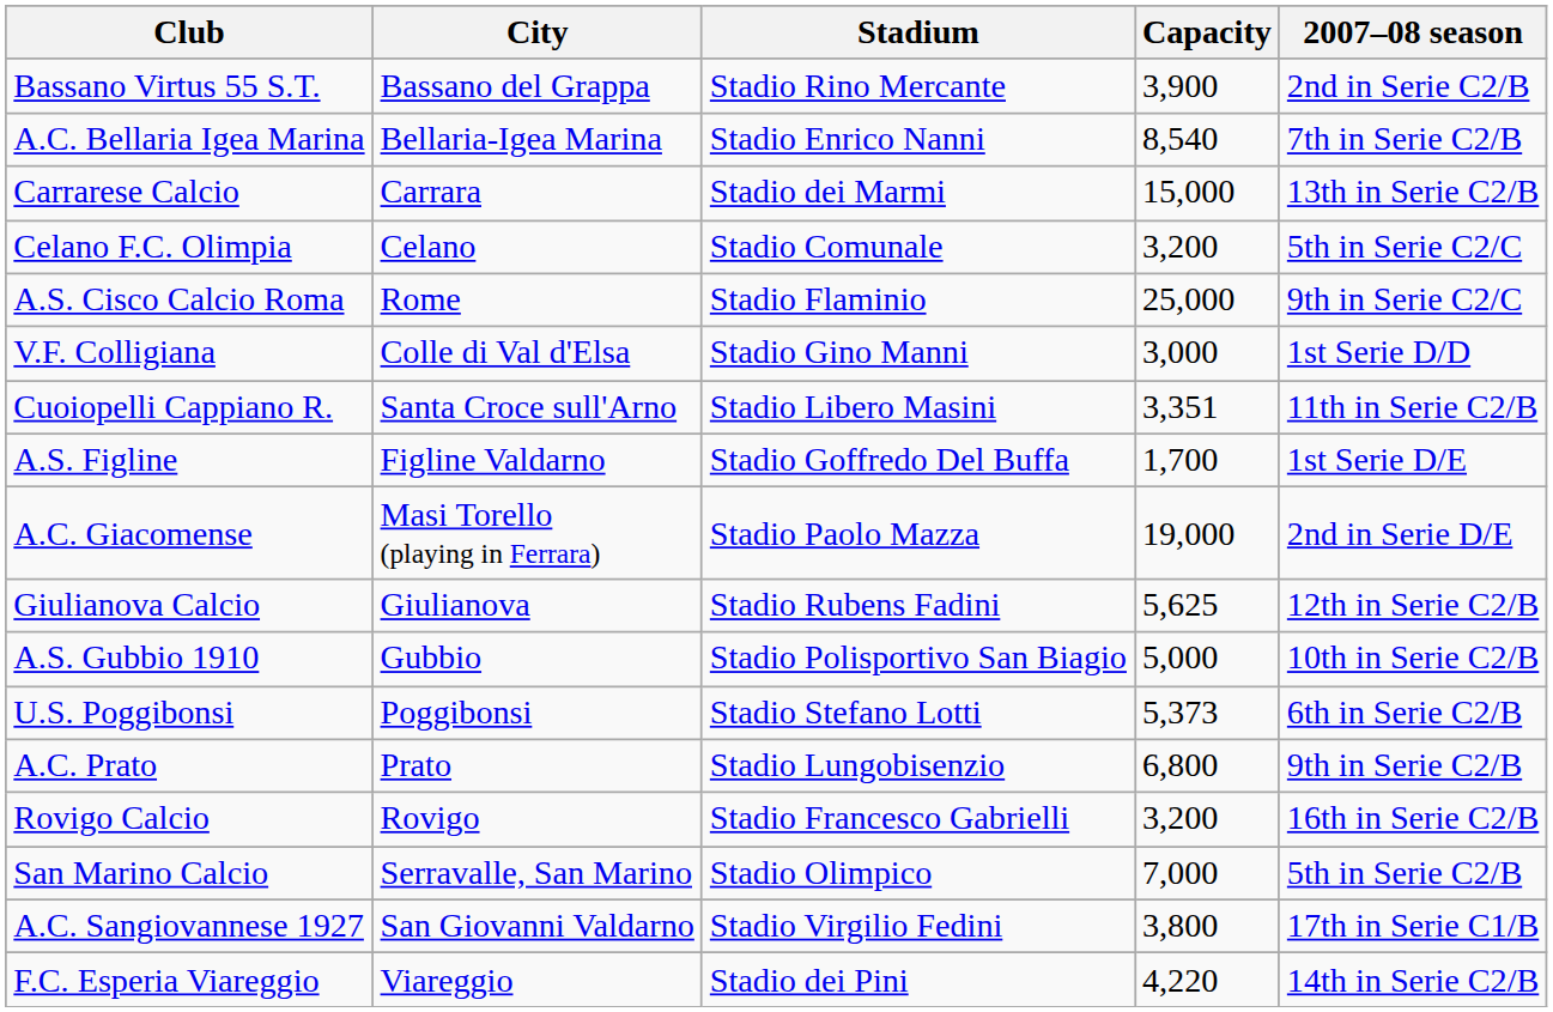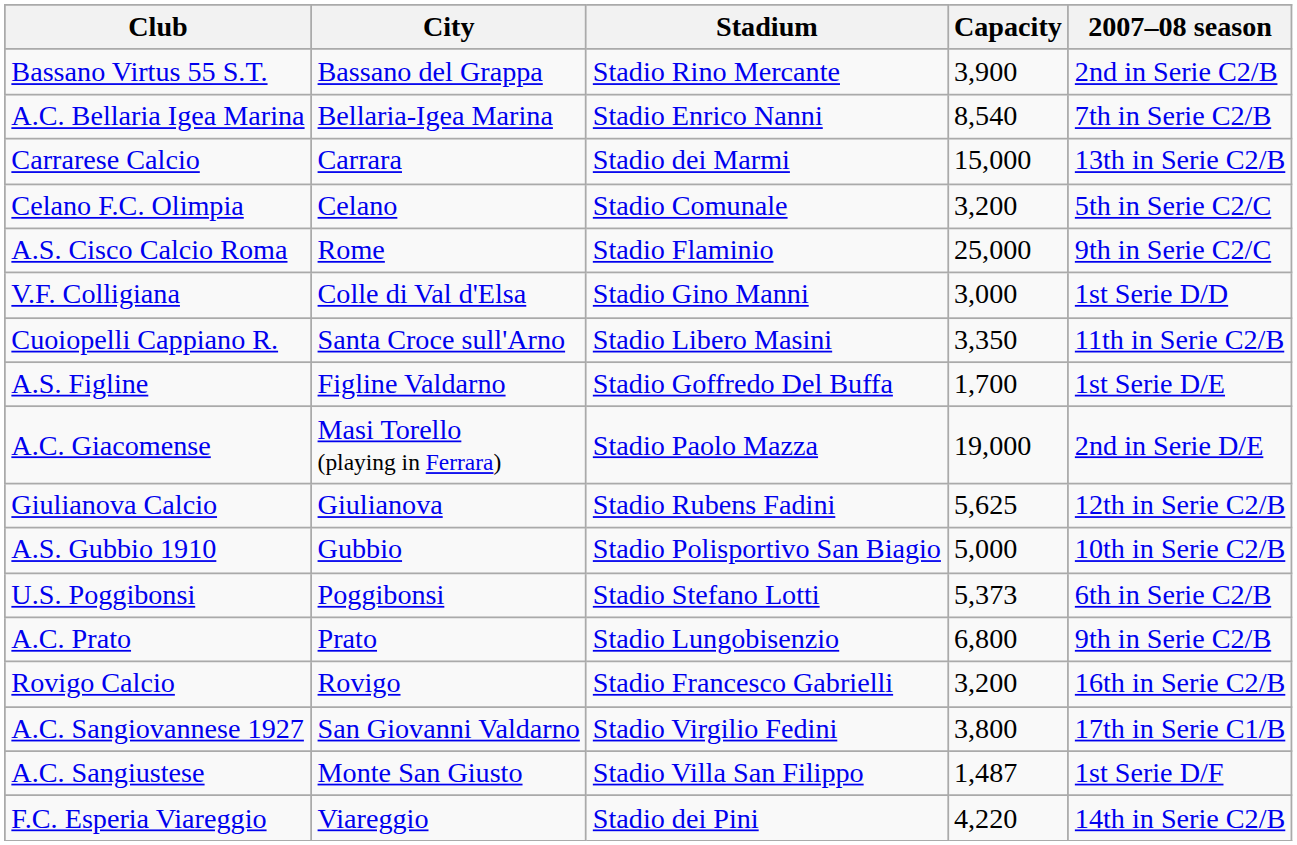Cuoiopelli Cappiano R. | Capacity: 3,351 -> 3,350
- row: San Marino Calcio | Serravalle, San Marino | Stadio Olimpico | 7,000 | 5th in Serie C2/B
+ row: A.C. Sangiustese | Monte San Giusto | Stadio Villa San Filippo | 1,487 | 1st Serie D/F
